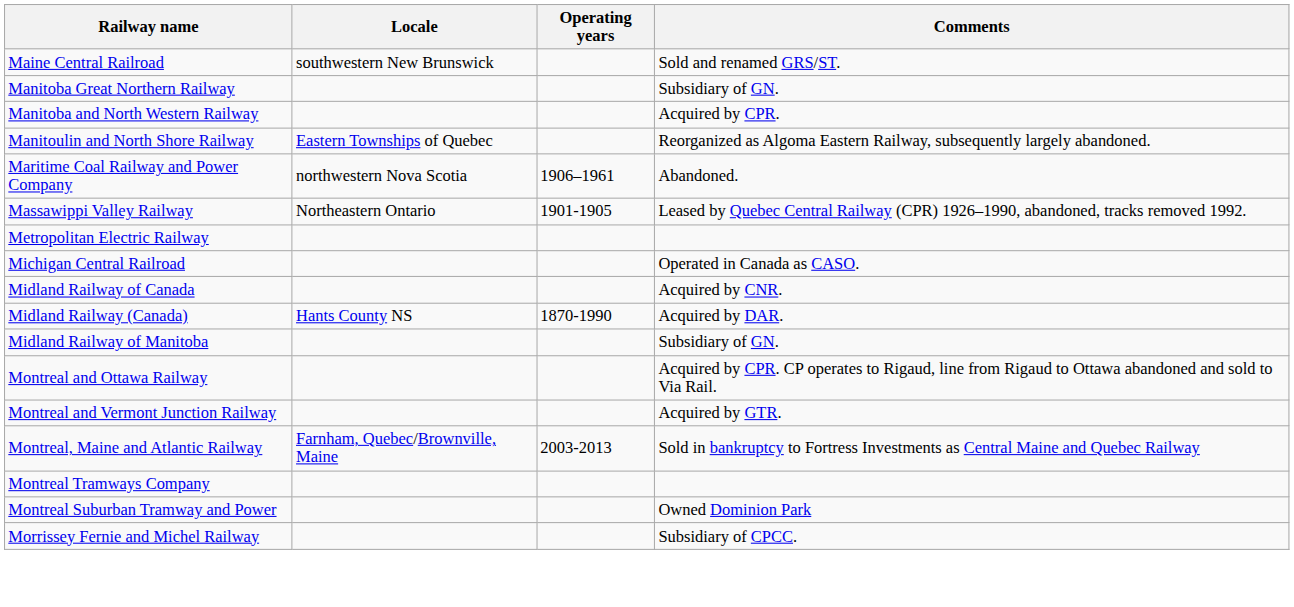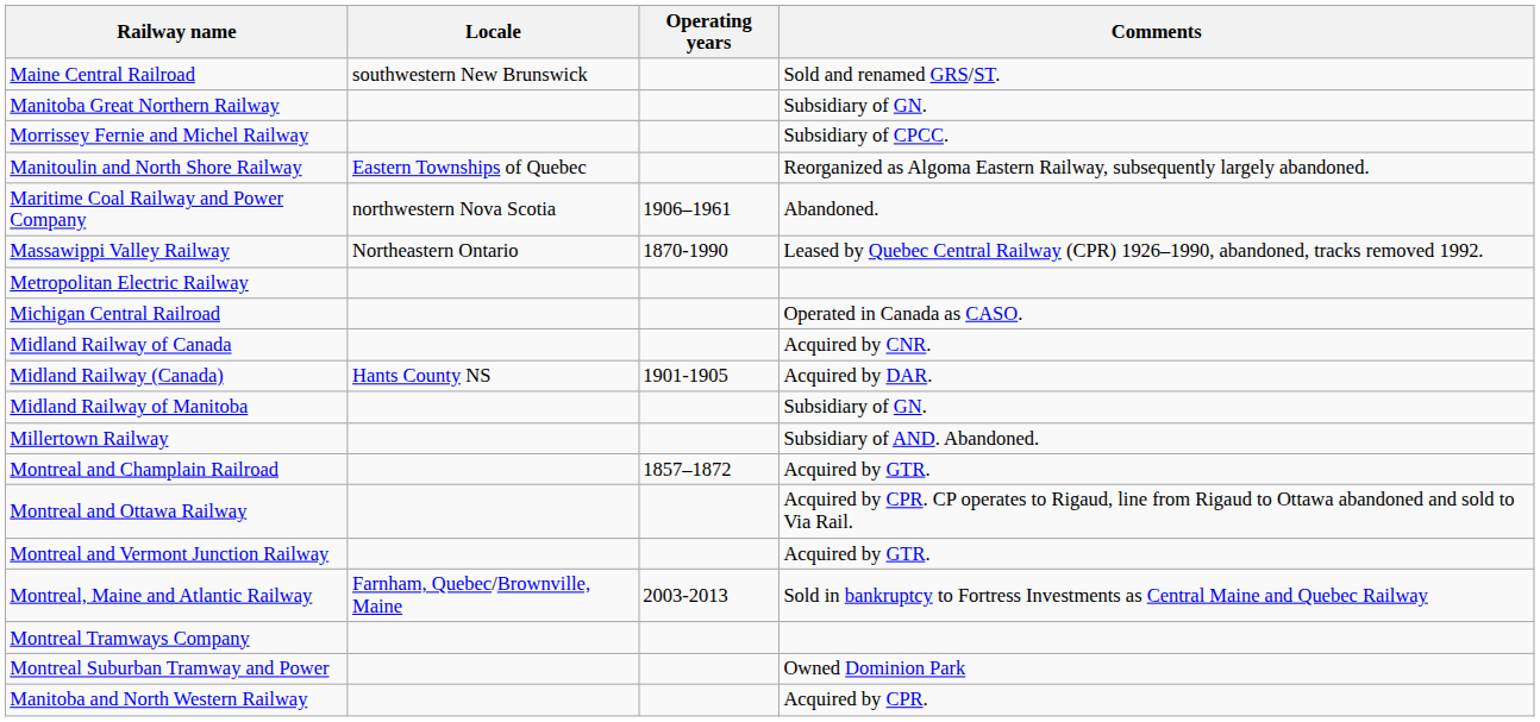rows swapped: Manitoba and North Western Railway <-> Morrissey Fernie and Michel Railway
Massawippi Valley Railway | Operating years: 1901-1905 -> 1870-1990
Midland Railway (Canada) | Operating years: 1870-1990 -> 1901-1905
+ row: Millertown Railway | Subsidiary of AND. Abandoned.
+ row: Montreal and Champlain Railroad | 1857–1872 | Acquired by GTR.
